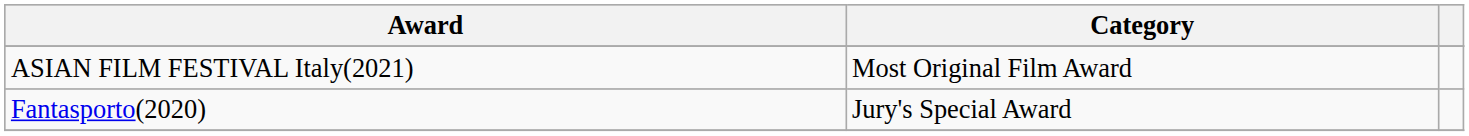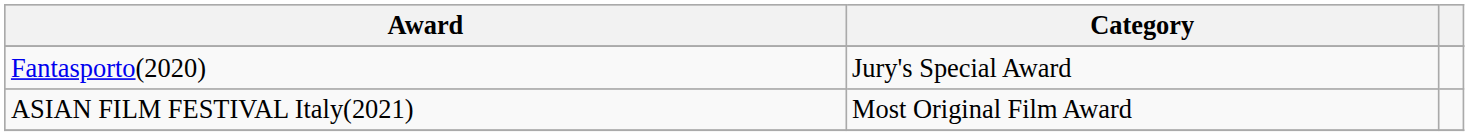rows swapped: Fantasporto(2020) <-> ASIAN FILM FESTIVAL Italy(2021)
